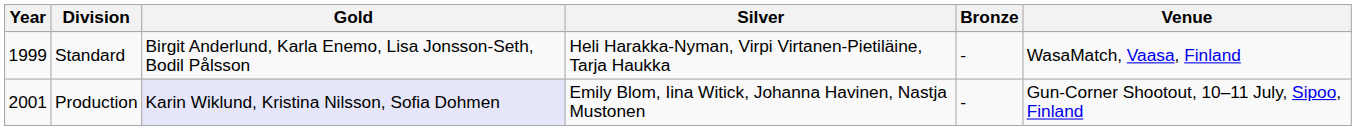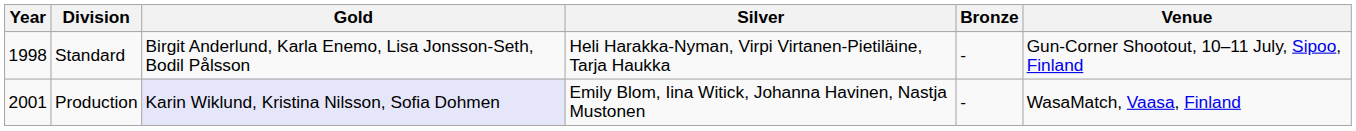Standard | Year: 1999 -> 1998
Standard | Venue: WasaMatch, Vaasa, Finland -> Gun-Corner Shootout, 10–11 July, Sipoo, Finland
Production | Venue: Gun-Corner Shootout, 10–11 July, Sipoo, Finland -> WasaMatch, Vaasa, Finland
